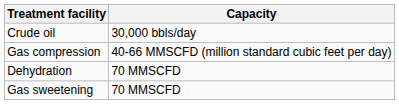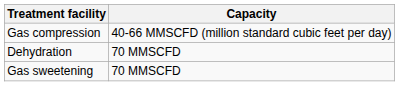- row: Crude oil | 30,000 bbls/day
